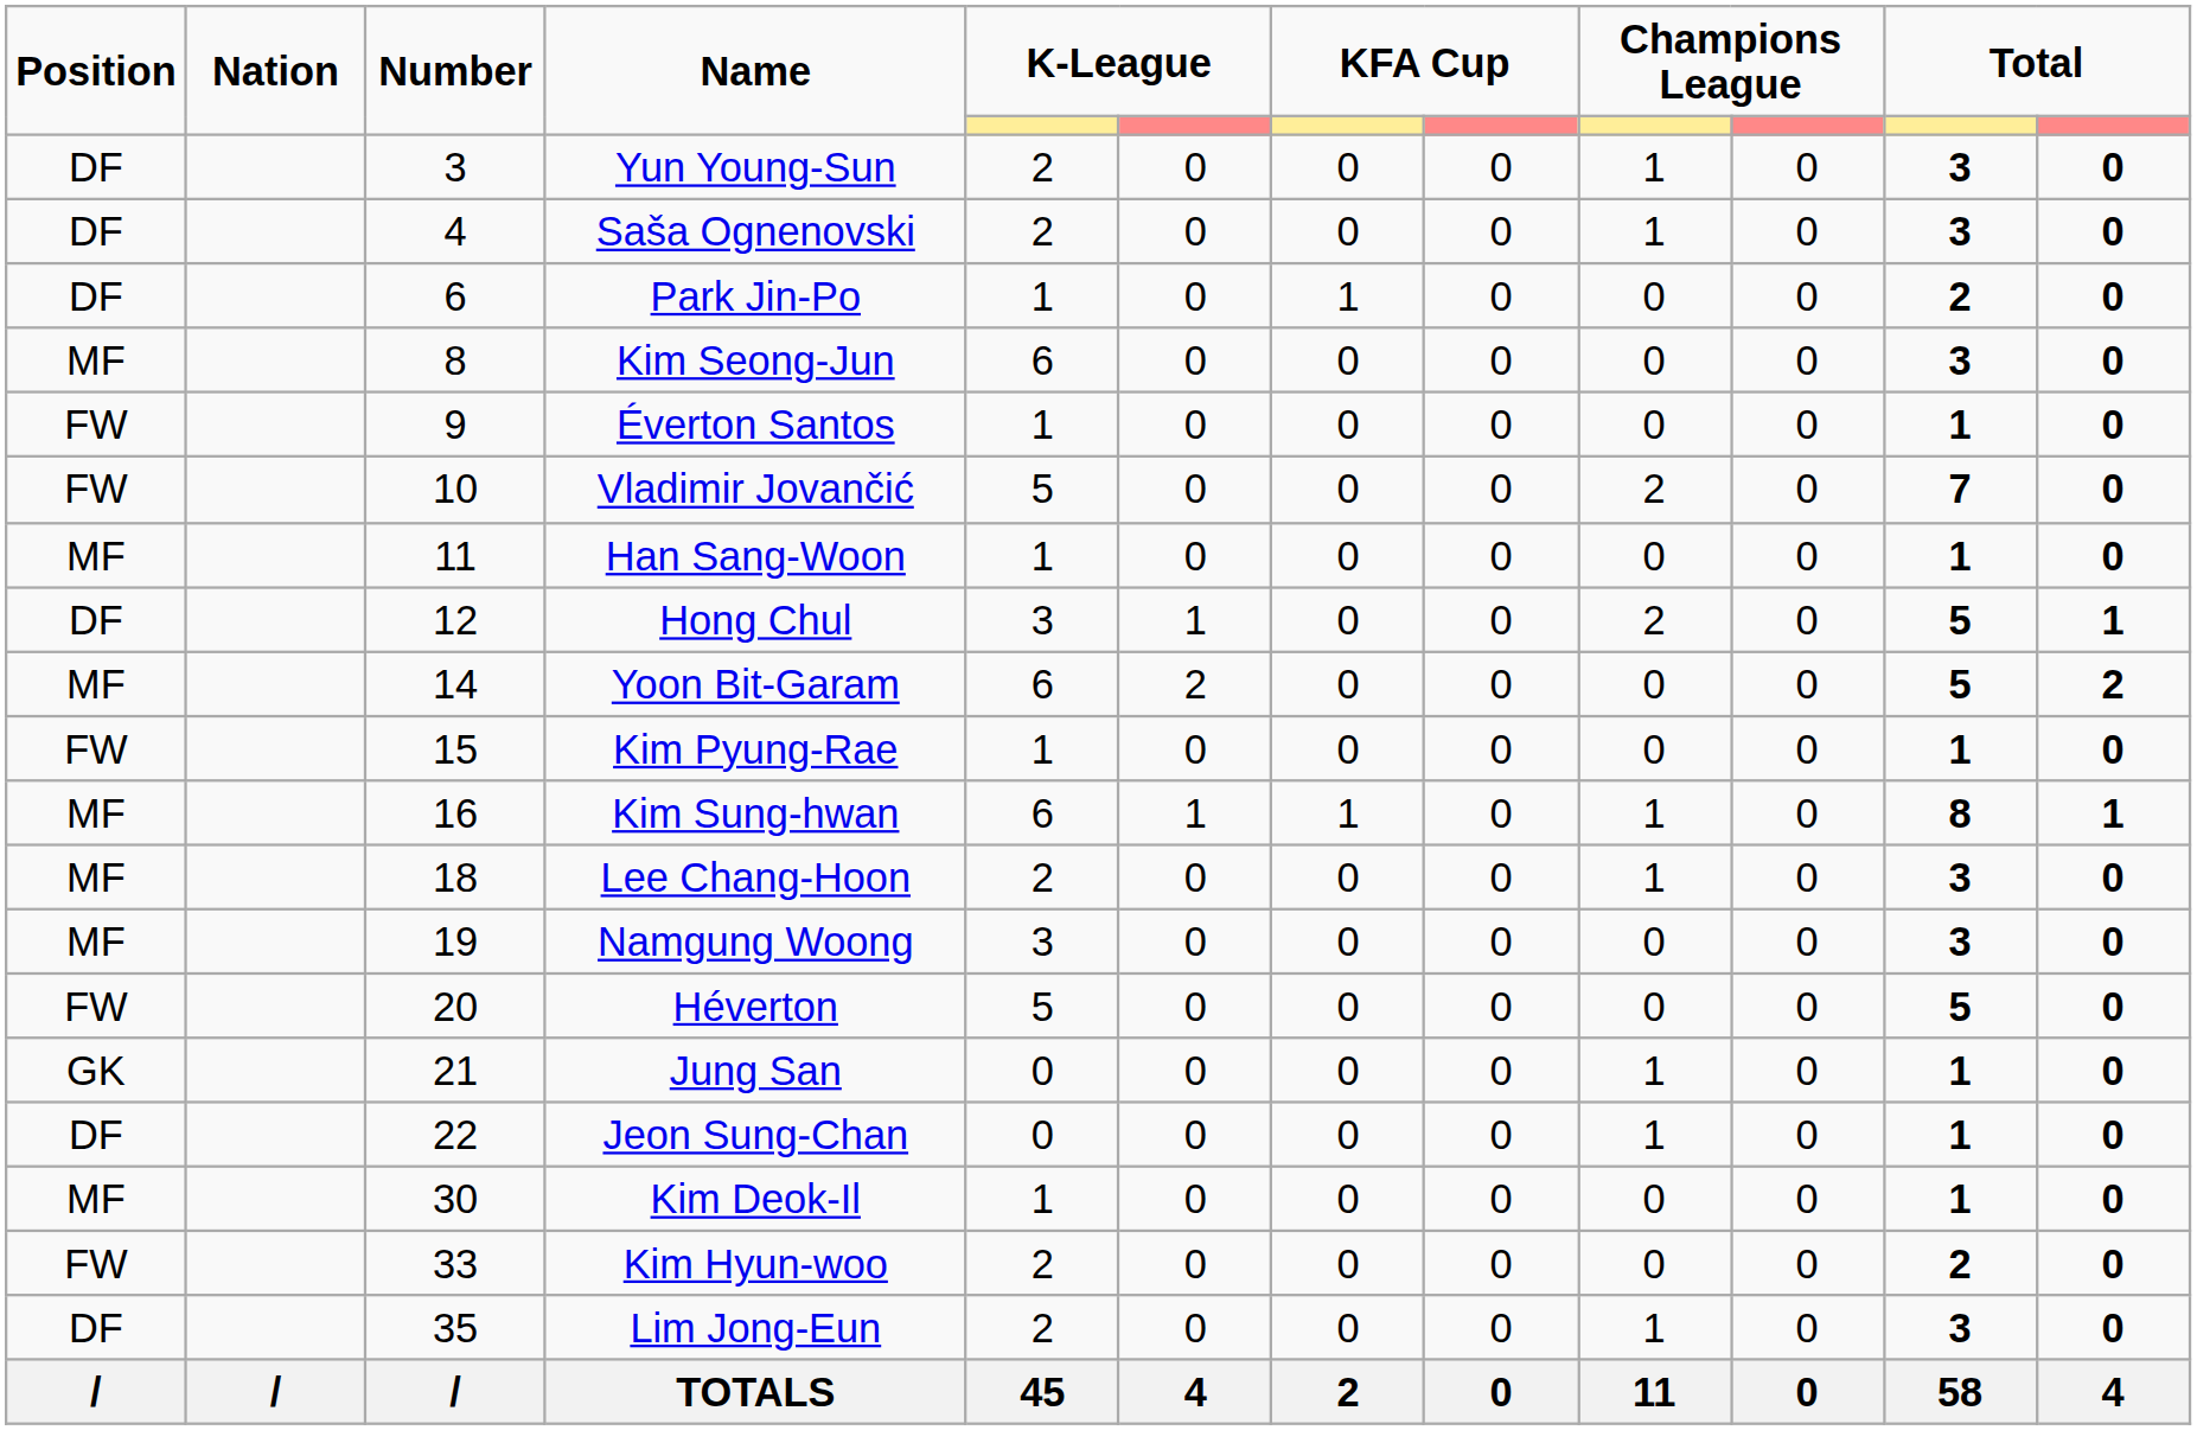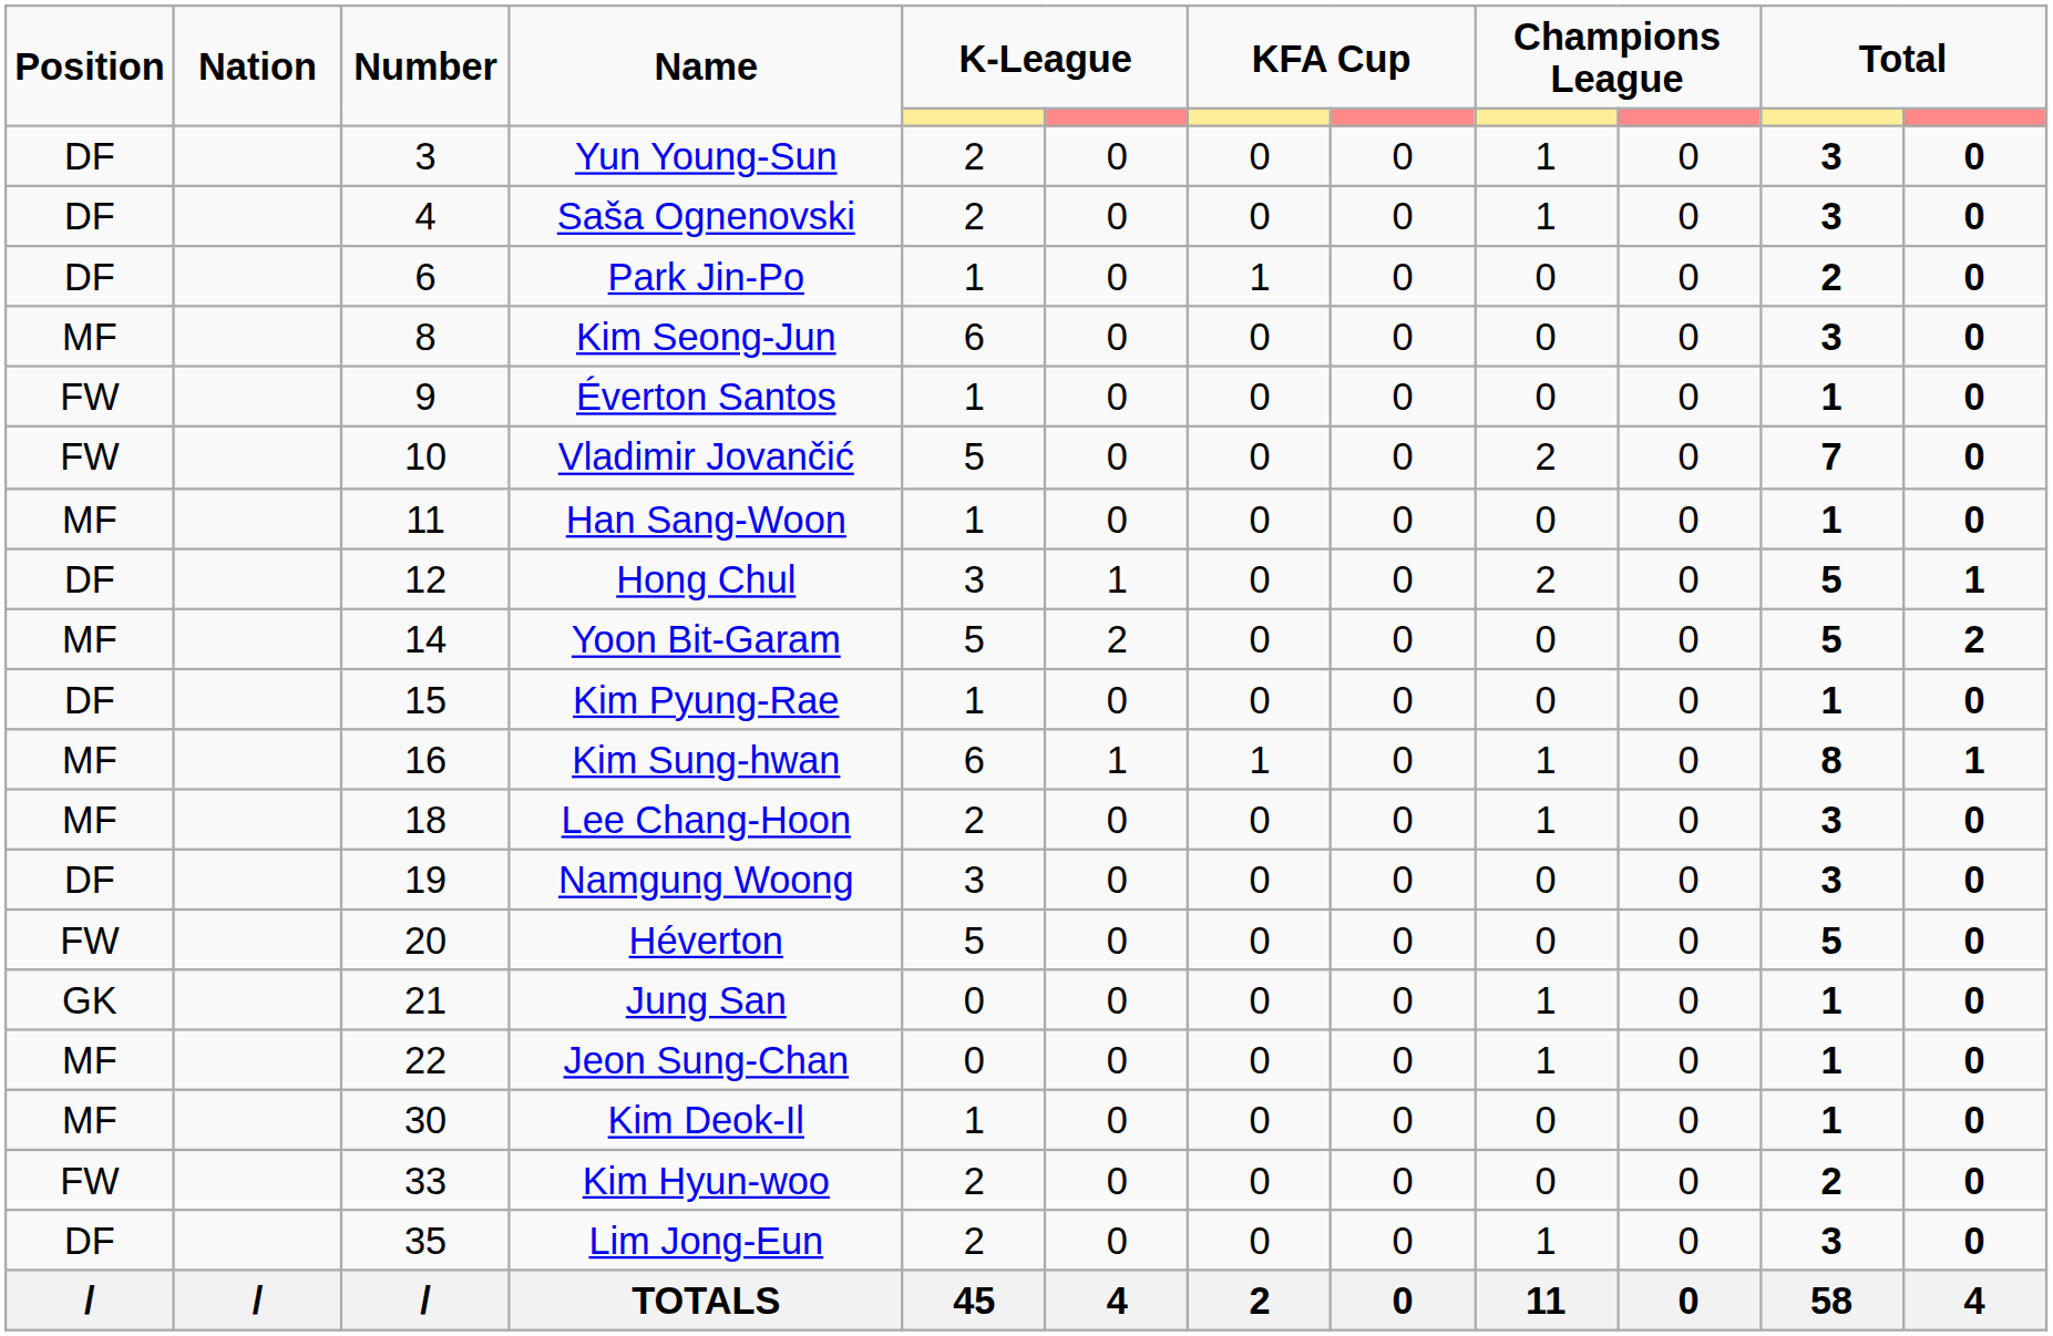Yoon Bit-Garam | column 5: 6 -> 5
Kim Pyung-Rae | Position: FW -> DF
Namgung Woong | Position: MF -> DF
Jeon Sung-Chan | Position: DF -> MF
